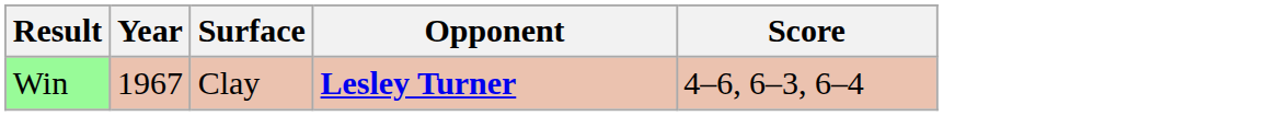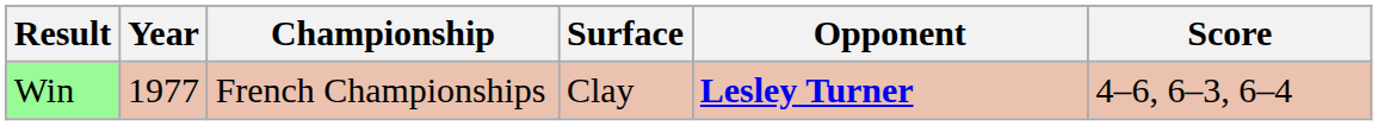+ column: Championship | French Championships
Win | Year: 1967 -> 1977
